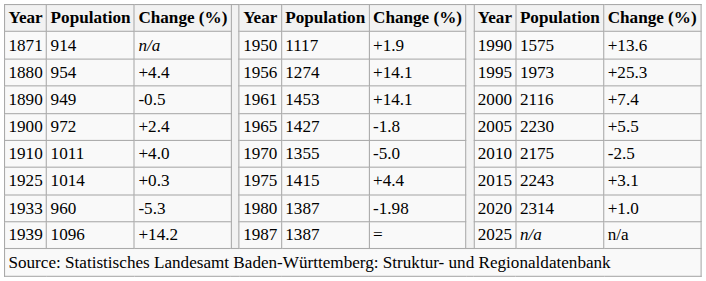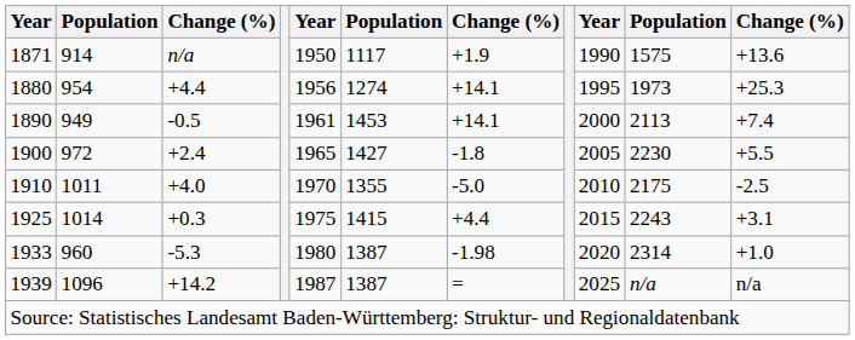1890 | column 10: 2116 -> 2113
